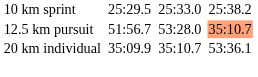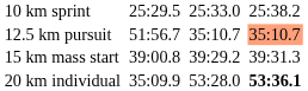12.5 km pursuit | column 5: 53:28.0 -> 35:10.7
+ row: 15 km mass start | 39:00.8 | 39:29.2 | 39:31.3
20 km individual | column 5: 35:10.7 -> 53:28.0
20 km individual | column 7: normal -> bold
